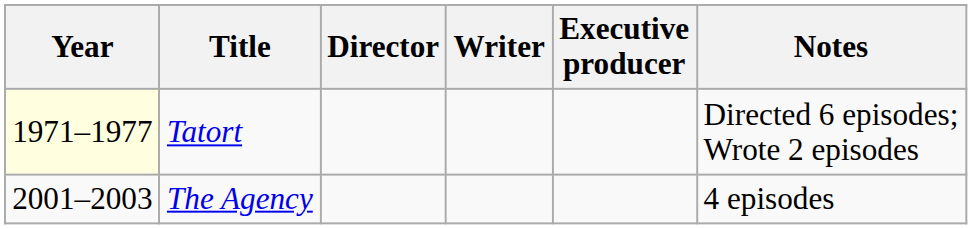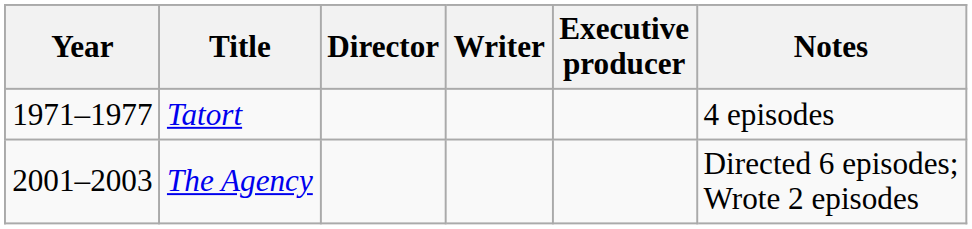Tatort | Year: lightyellow background -> no background
Tatort | Notes: Directed 6 episodes; Wrote 2 episodes -> 4 episodes
The Agency | Notes: 4 episodes -> Directed 6 episodes; Wrote 2 episodes
